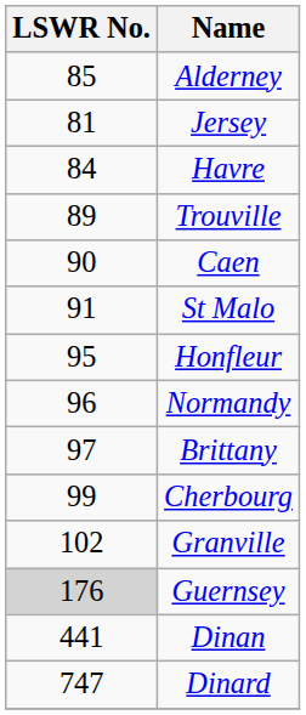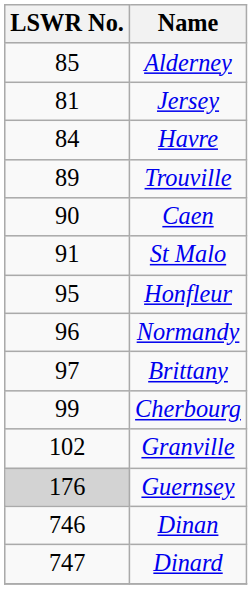Dinan | LSWR No.: 441 -> 746
